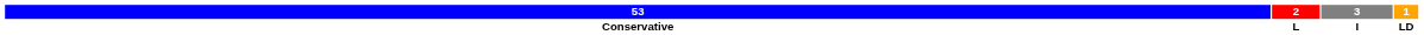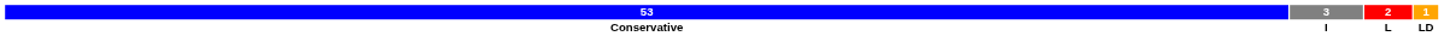columns swapped: 3 <-> 2
